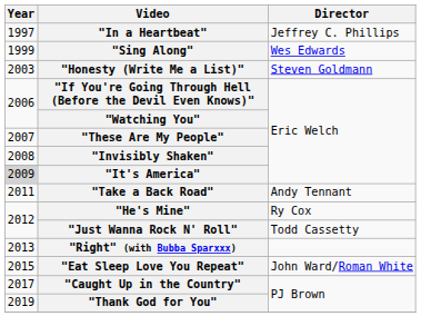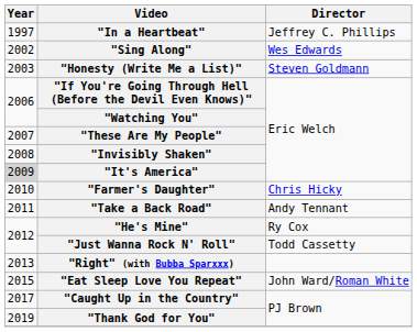"Sing Along" | Year: 1999 -> 2002
+ row: 2010 | "Farmer's Daughter" | Chris Hicky
